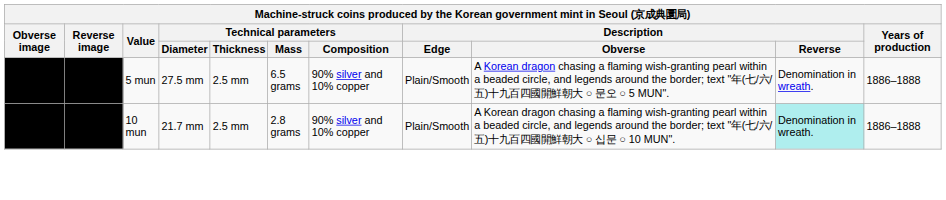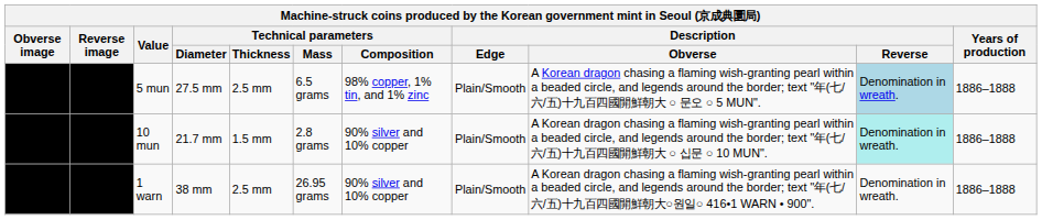5 mun | Technical parameters / Composition: 90% silver and 10% copper -> 98% copper, 1% tin, and 1% zinc
5 mun | Description / Reverse: no background -> lightblue background
10 mun | Technical parameters / Thickness: 2.5 mm -> 1.5 mm
+ row: 1 warn | 38 mm | 2.5 mm | 26.95 grams | 90% silver and 10% copper | Plain/Smooth | A Korean dragon chasing a flaming wish-granting pearl within a beaded circle, and legends around the border; text "年(七/六/五)十九百四國開鮮朝大○원일○ 416•1 WARN • 900". | Denomination in wreath. | 1886–1888
